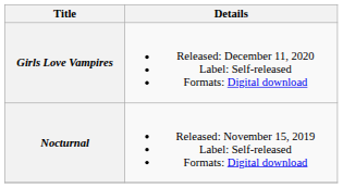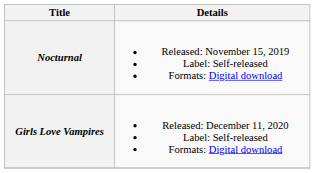rows swapped: Nocturnal <-> Girls Love Vampires
